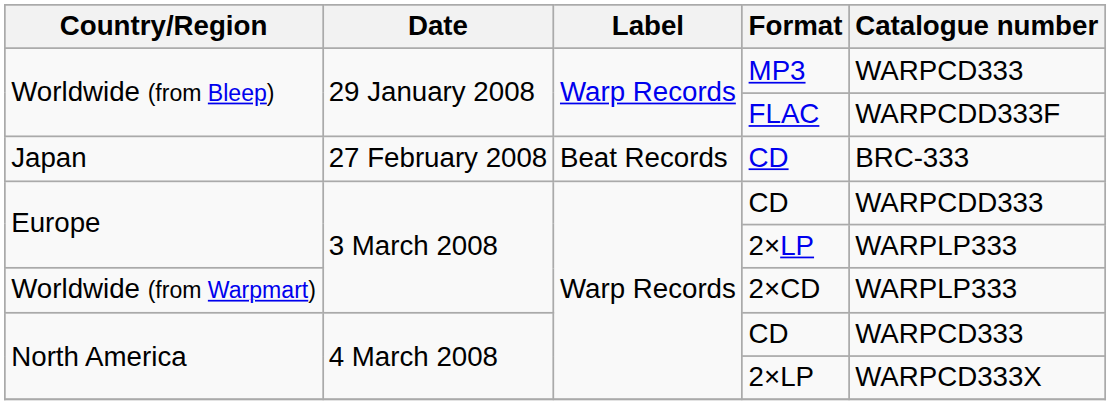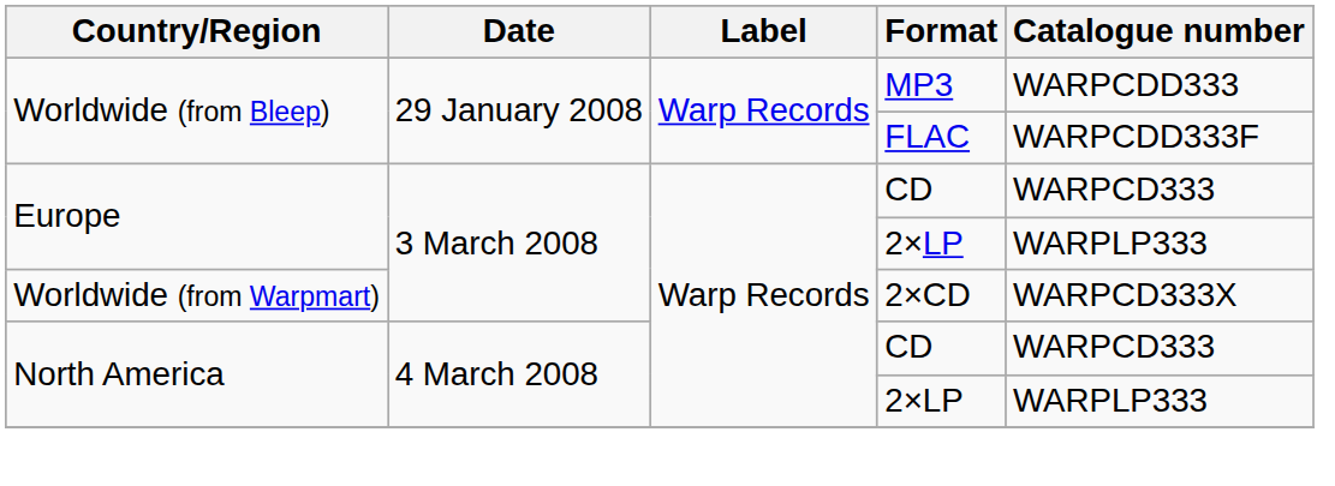Worldwide (from Bleep) / MP3 | Catalogue number: WARPCD333 -> WARPCDD333
- row: Japan | 27 February 2008 | Beat Records | CD | BRC-333
Europe / CD | Catalogue number: WARPCDD333 -> WARPCD333
Worldwide (from Warpmart) | Catalogue number: WARPLP333 -> WARPCD333X
North America / 2×LP | Catalogue number: WARPCD333X -> WARPLP333
